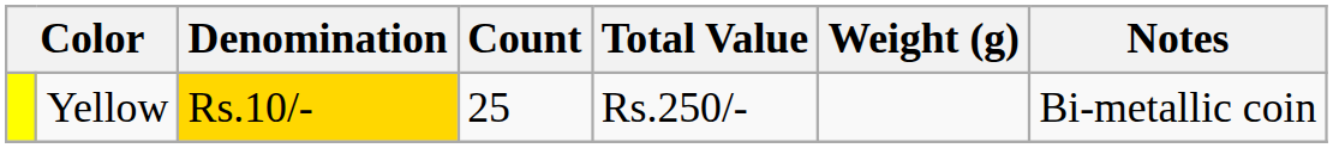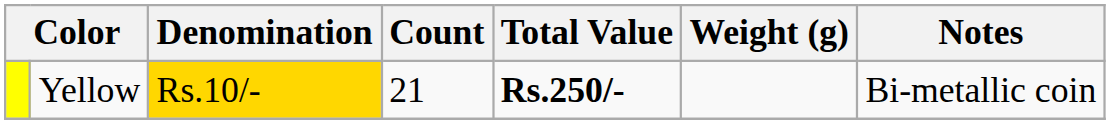Yellow | Count: 25 -> 21
Yellow | Total Value: normal -> bold
